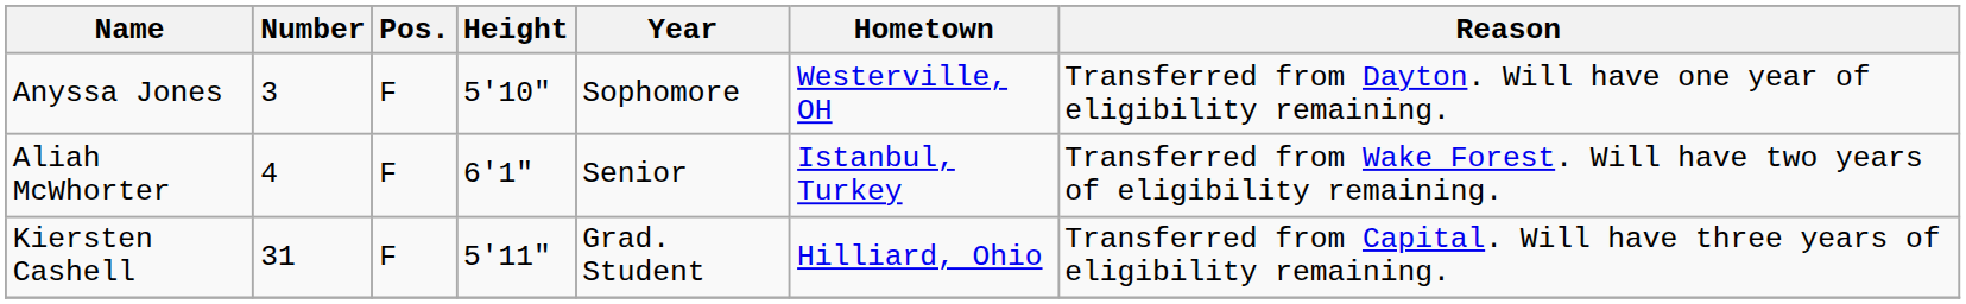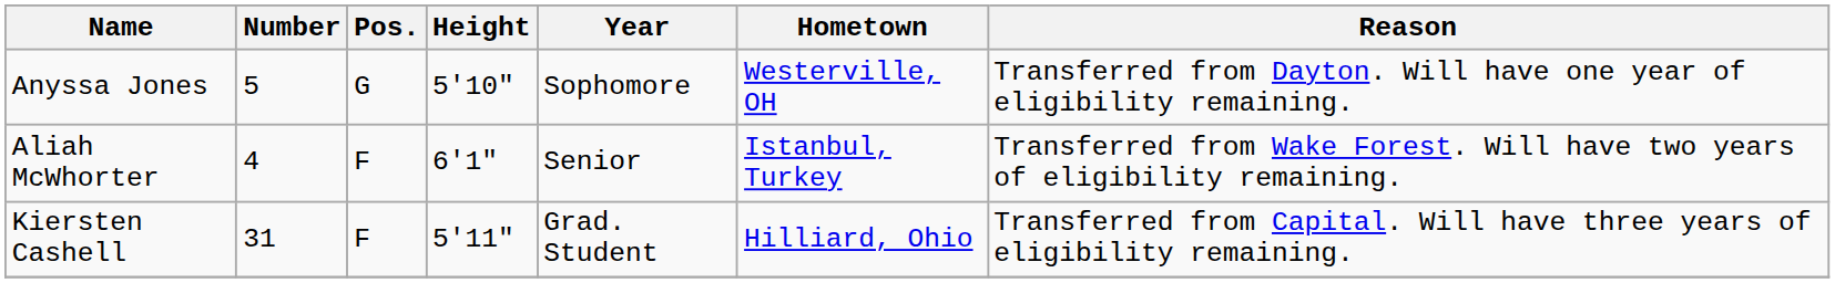Anyssa Jones | Number: 3 -> 5
Anyssa Jones | Pos.: F -> G
